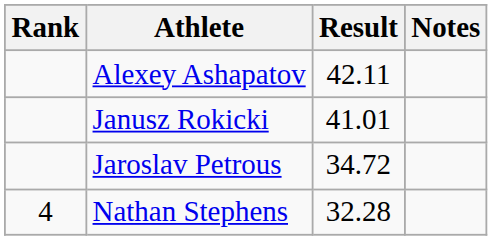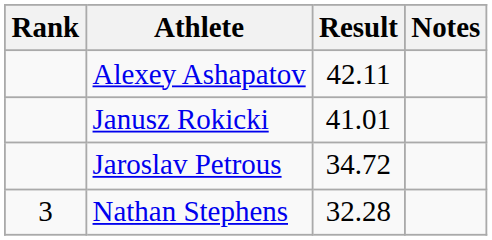Nathan Stephens | Rank: 4 -> 3
